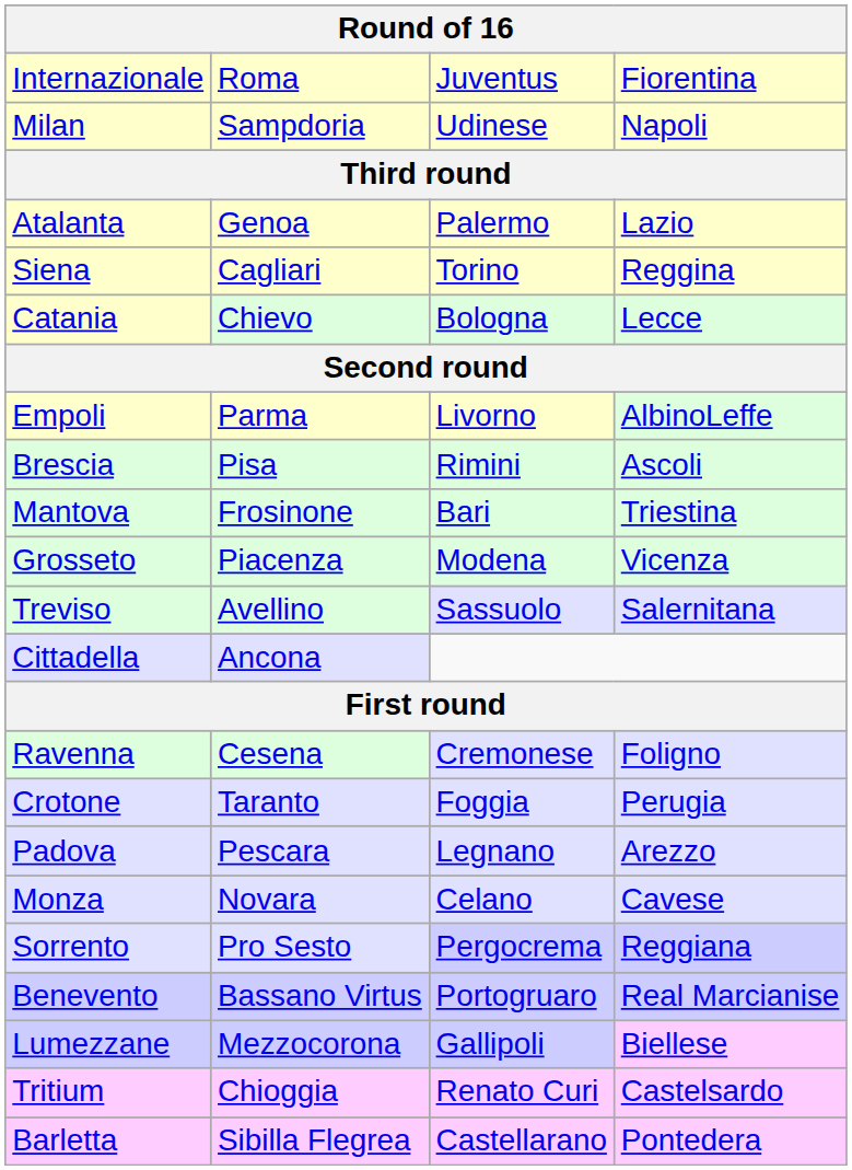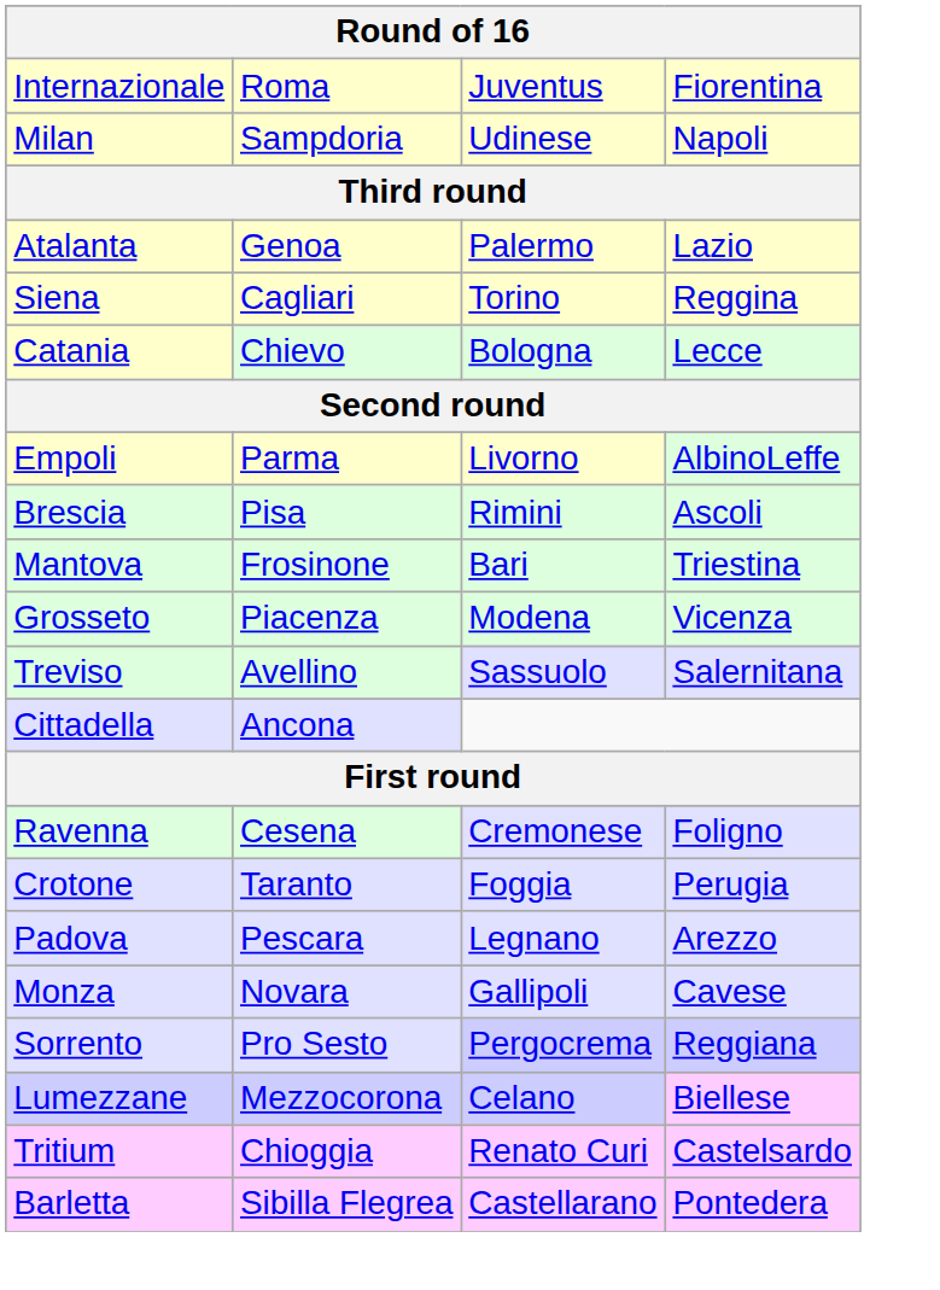Monza | column 3: Celano -> Gallipoli
- row: Benevento | Bassano Virtus | Portogruaro | Real Marcianise
Lumezzane | column 3: Gallipoli -> Celano
